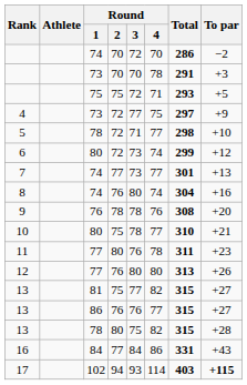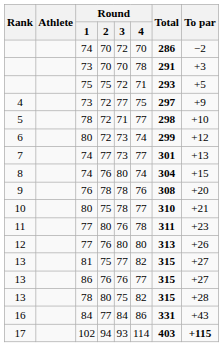8 | To par: +16 -> +15
